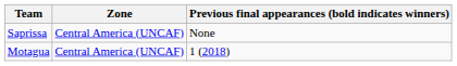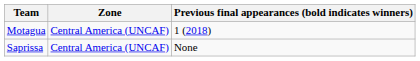rows swapped: Saprissa <-> Motagua
